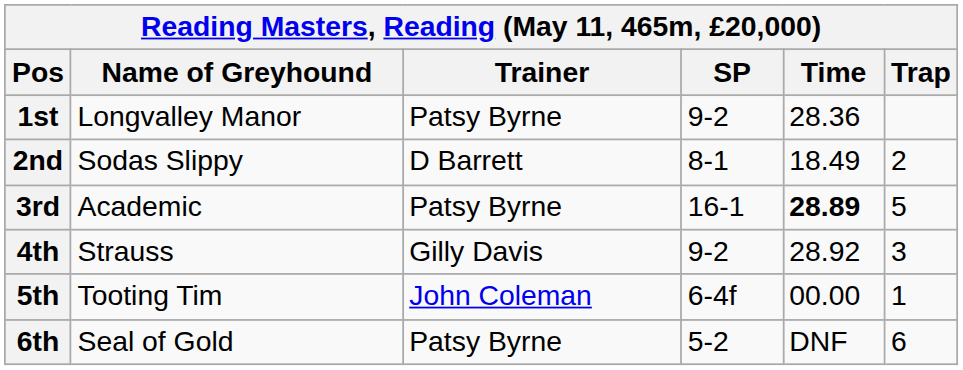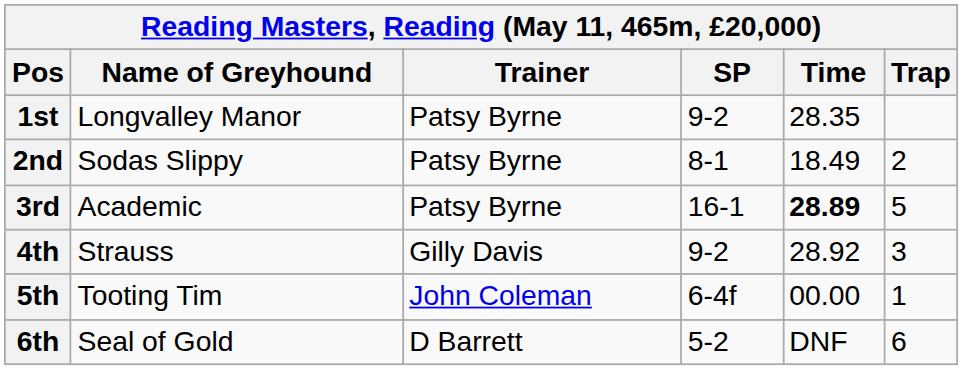1st | Time: 28.36 -> 28.35
2nd | Trainer: D Barrett -> Patsy Byrne
6th | Trainer: Patsy Byrne -> D Barrett
